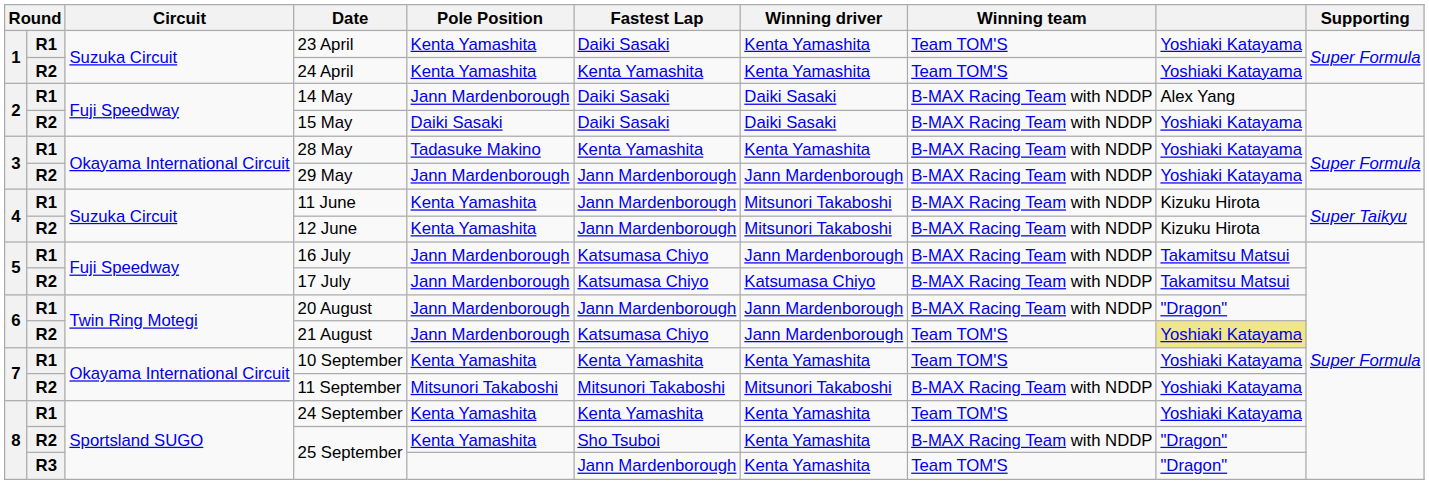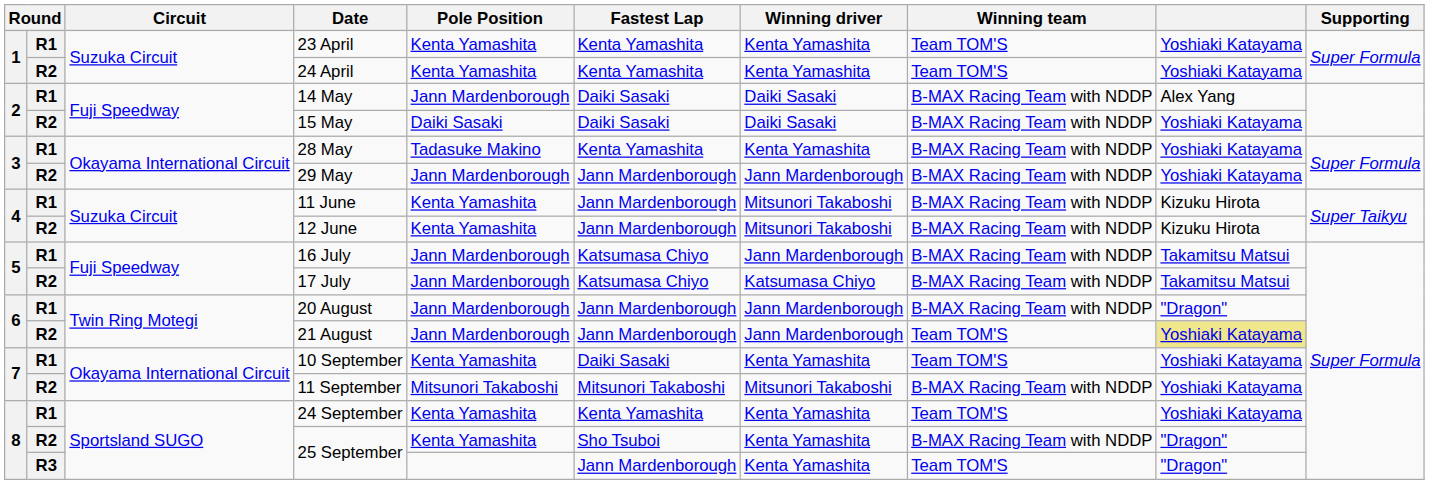23 April | Fastest Lap: Daiki Sasaki -> Kenta Yamashita
21 August | Fastest Lap: Katsumasa Chiyo -> Jann Mardenborough
10 September | Fastest Lap: Kenta Yamashita -> Daiki Sasaki
